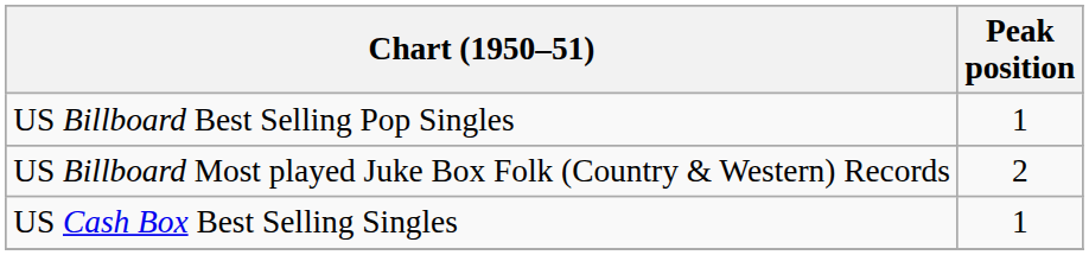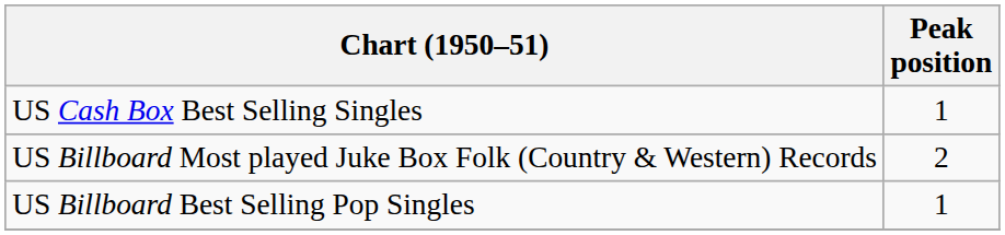rows swapped: US Billboard Best Selling Pop Singles <-> US Cash Box Best Selling Singles
